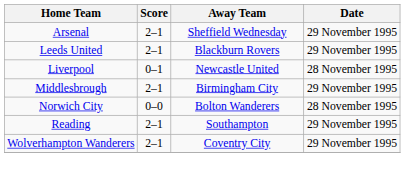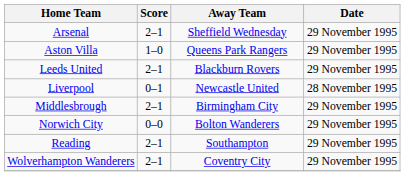+ row: Aston Villa | 1–0 | Queens Park Rangers | 29 November 1995
Norwich City | Date: 28 November 1995 -> 29 November 1995
